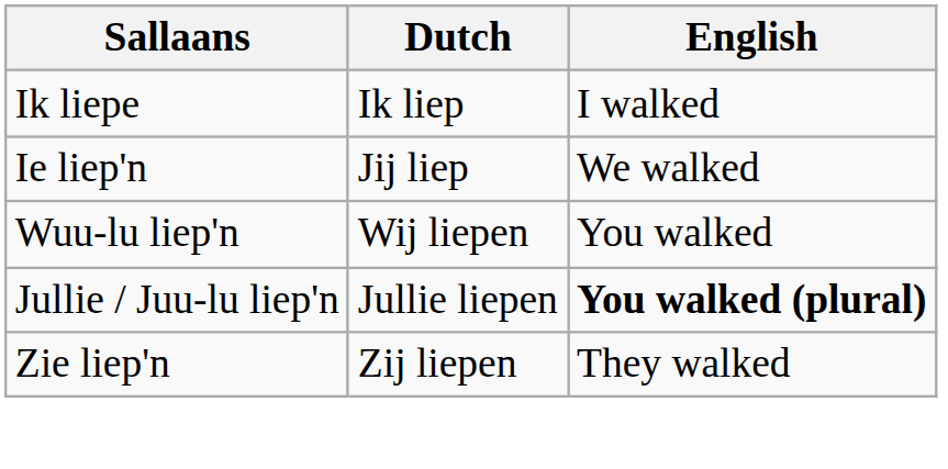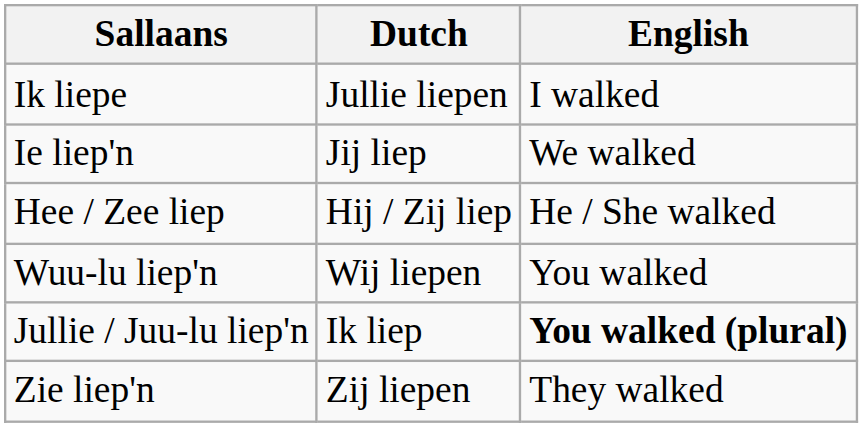Ik liepe | Dutch: Ik liep -> Jullie liepen
+ row: Hee / Zee liep | Hij / Zij liep | He / She walked
Jullie / Juu-lu liep'n | Dutch: Jullie liepen -> Ik liep
